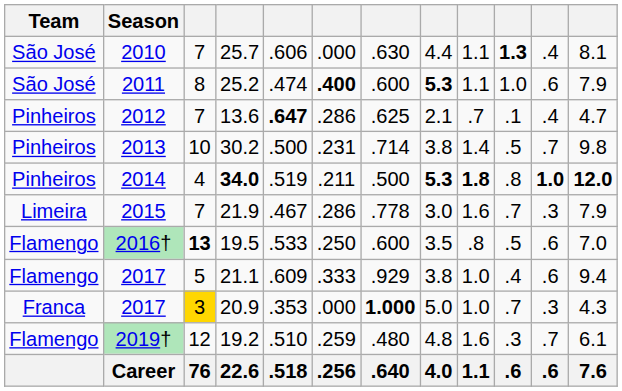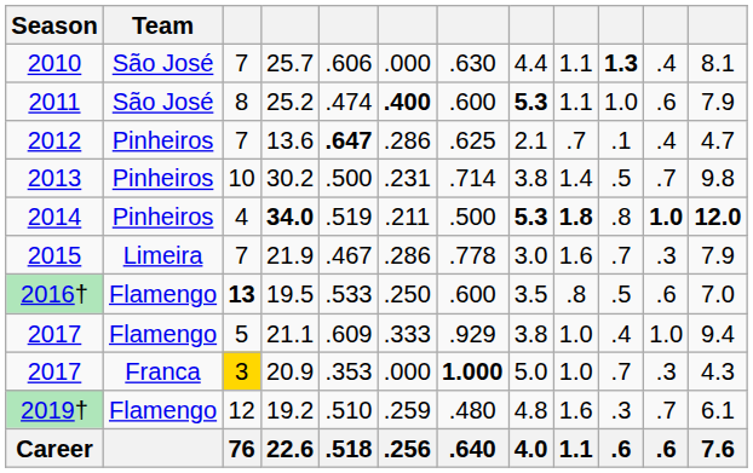columns swapped: Season <-> Team
21.1 | column 11: .6 -> 1.0
